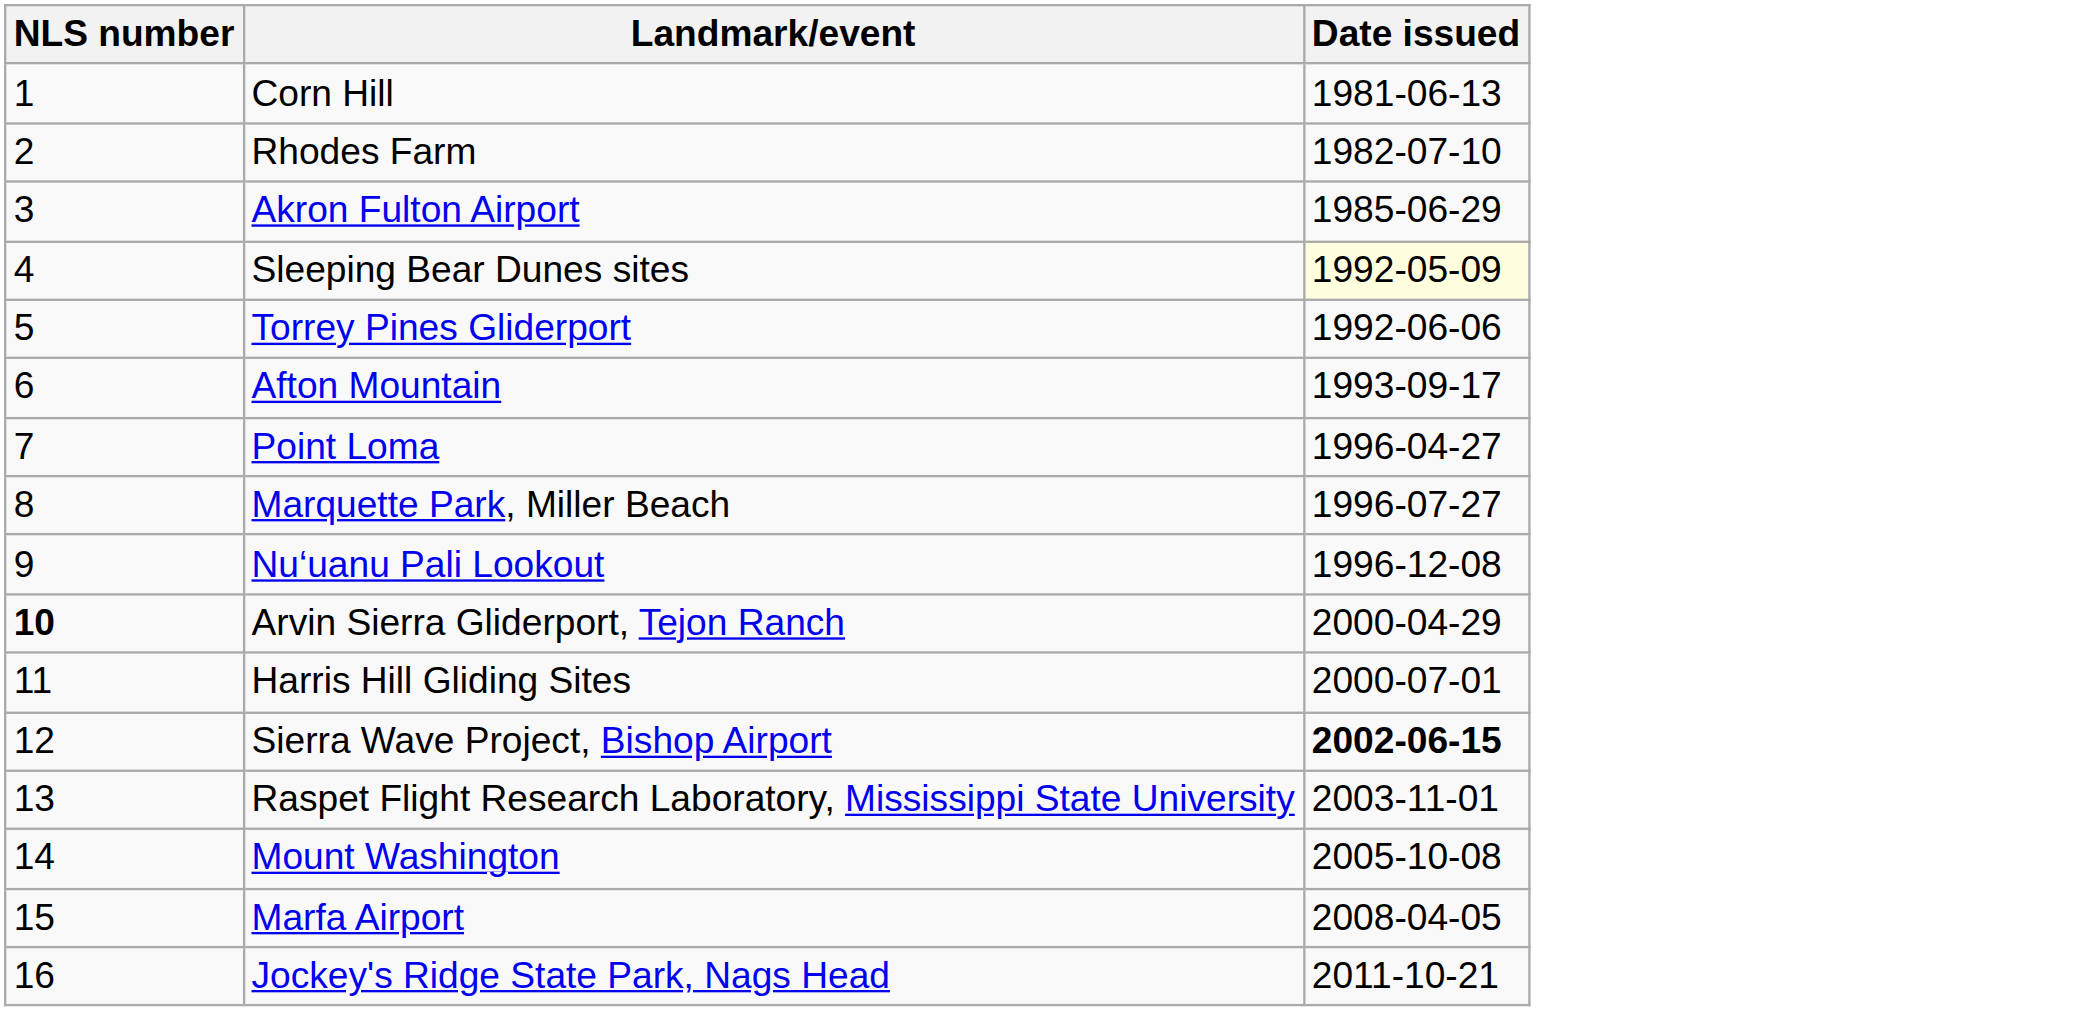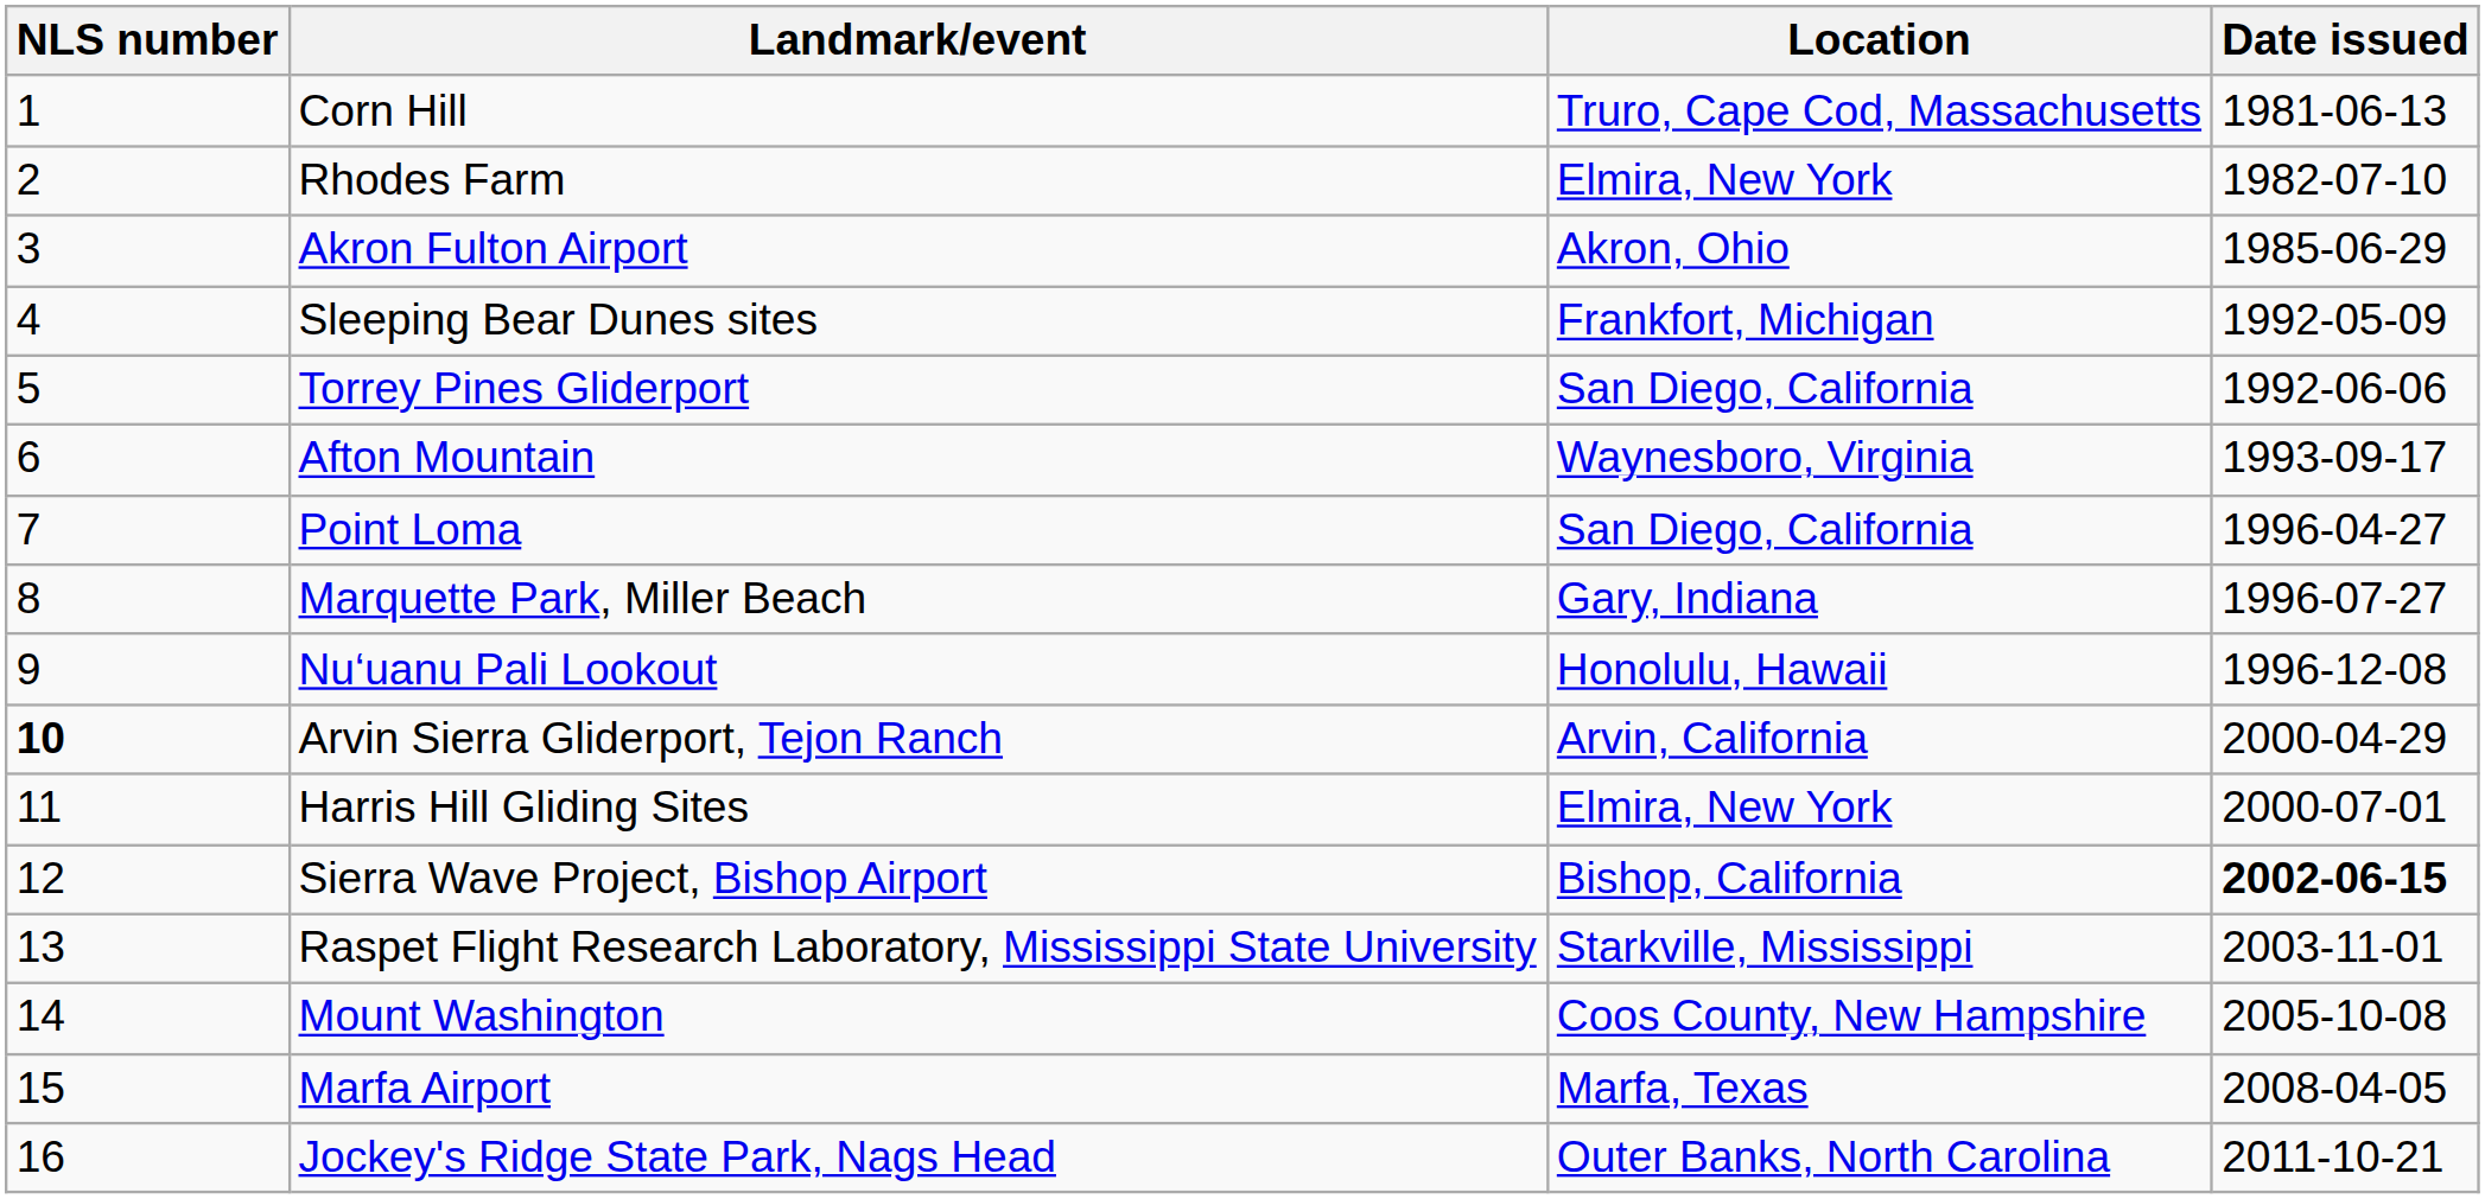+ column: Location | Truro, Cape Cod, Massachusetts | Elmira, New York | Akron, Ohio | Frankfort, Michigan | San Diego, California | Waynesboro, Virginia | San Diego, California | Gary, Indiana | Honolulu, Hawaii | Arvin, California | Elmira, New York | Bishop, California | Starkville, Mississippi | Coos County, New Hampshire | Marfa, Texas | Outer Banks, North Carolina
Sleeping Bear Dunes sites | Date issued: lightyellow background -> no background
